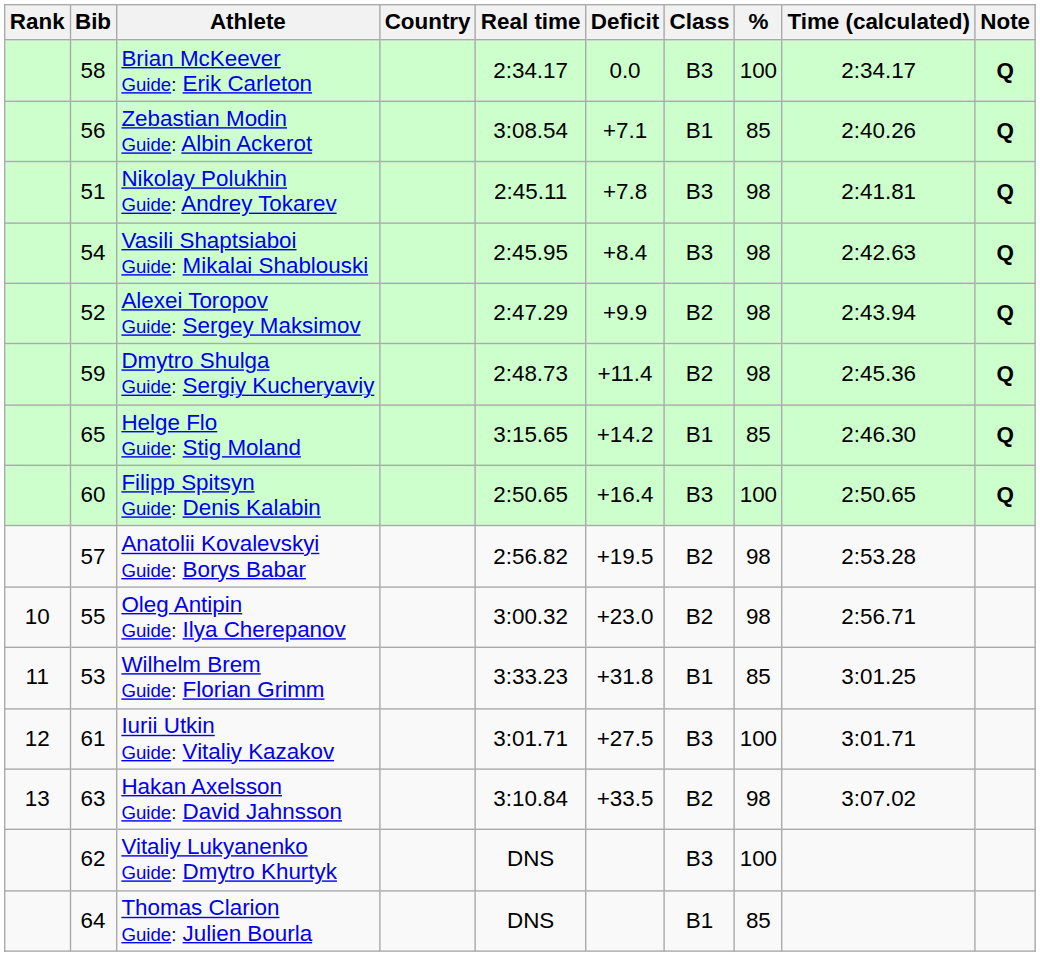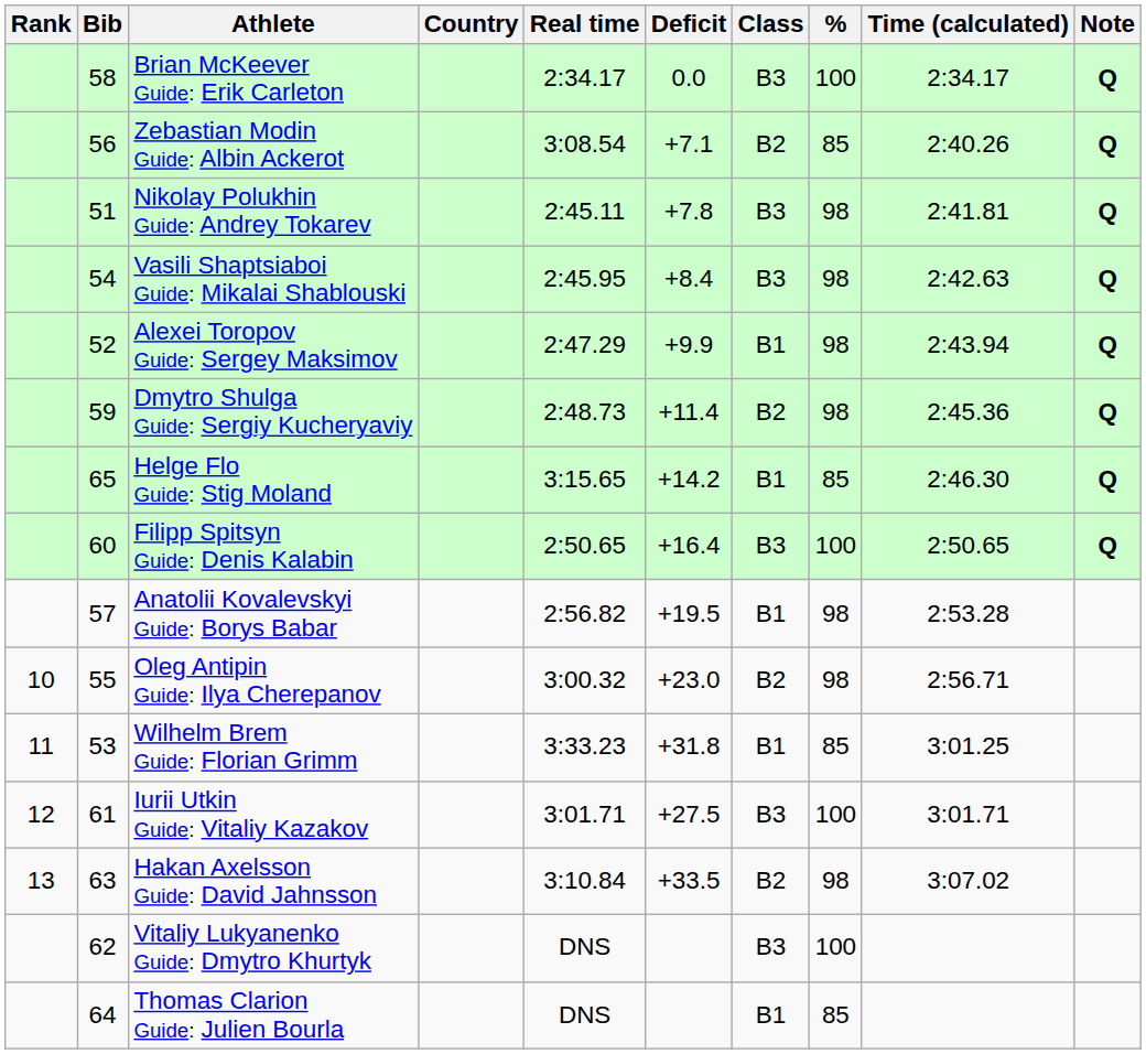Zebastian Modin Guide: Albin Ackerot | Class: B1 -> B2
Alexei Toropov Guide: Sergey Maksimov | Class: B2 -> B1
Anatolii Kovalevskyi Guide: Borys Babar | Class: B2 -> B1
